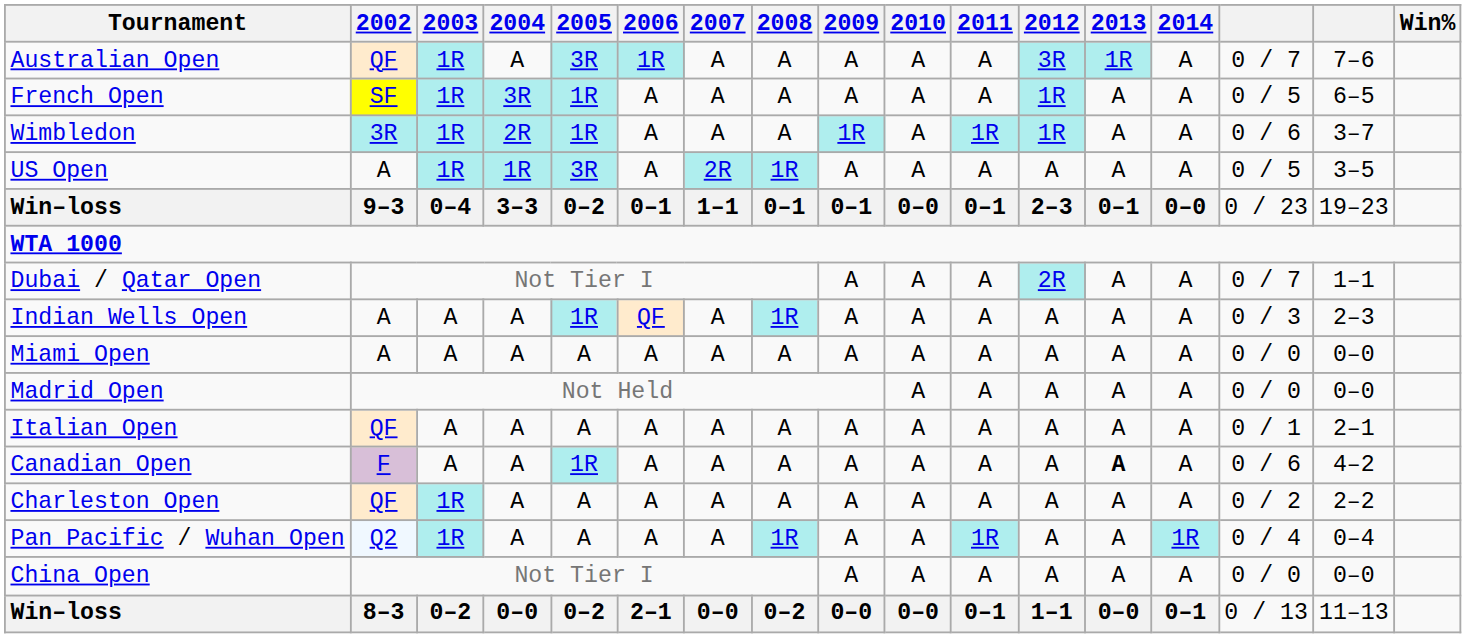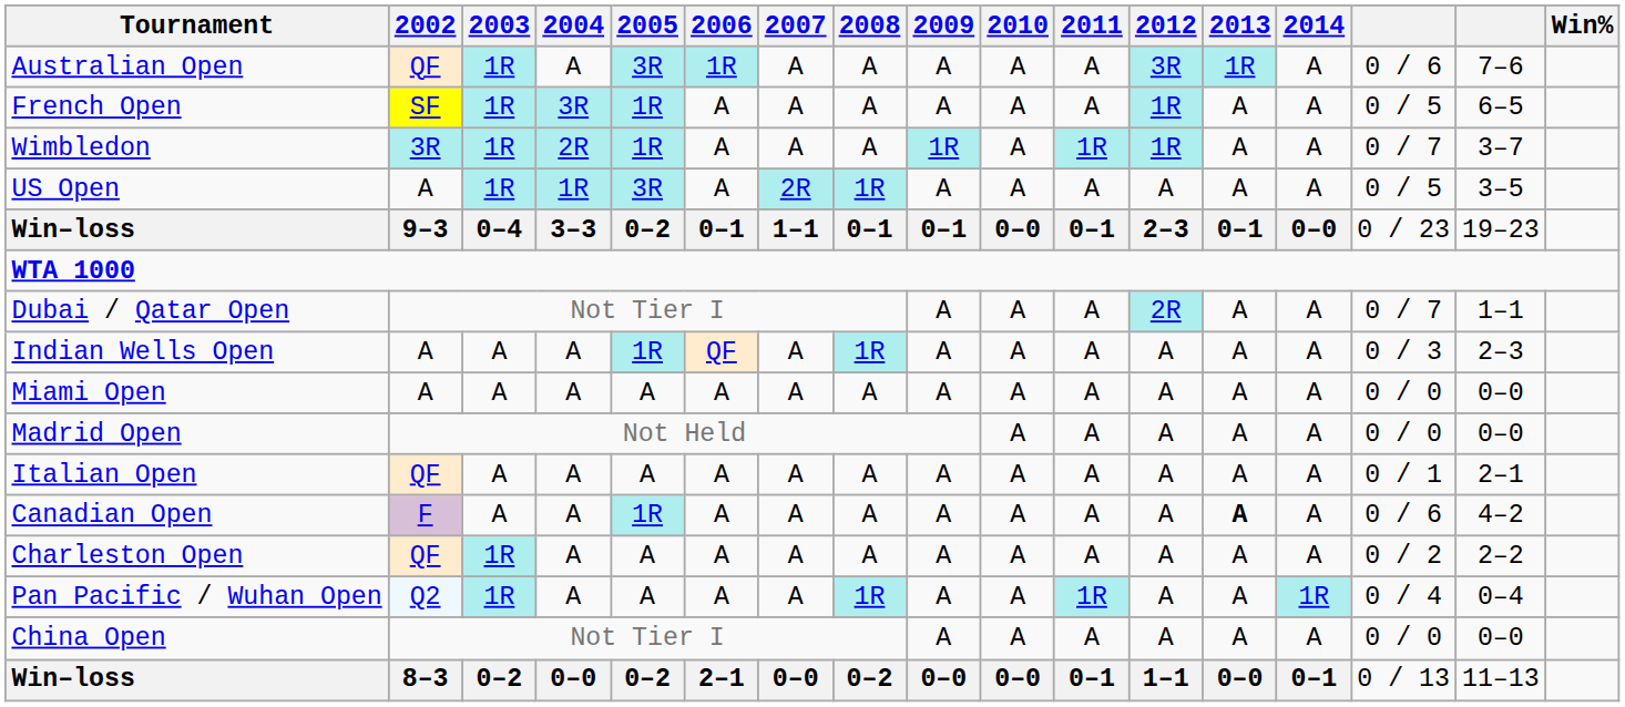Australian Open | column 15: 0 / 7 -> 0 / 6
Wimbledon | column 15: 0 / 6 -> 0 / 7
